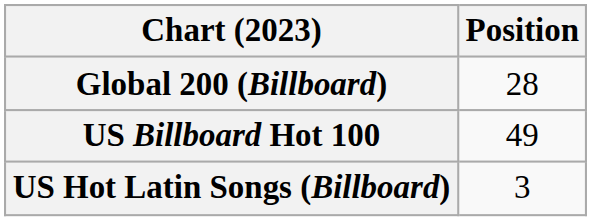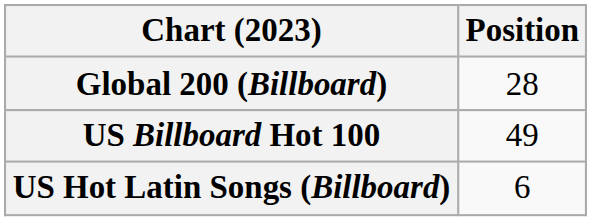US Hot Latin Songs (Billboard) | Position: 3 -> 6
